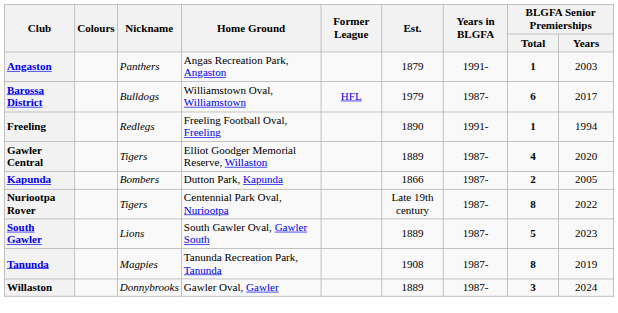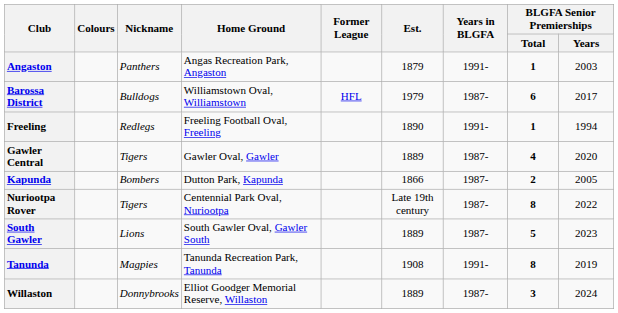Gawler Central | Home Ground: Elliot Goodger Memorial Reserve, Willaston -> Gawler Oval, Gawler
Tanunda | Years in BLGFA: 1987- -> 1991-
Willaston | Home Ground: Gawler Oval, Gawler -> Elliot Goodger Memorial Reserve, Willaston
